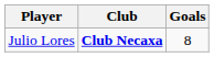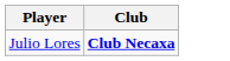- column: Goals | 8
